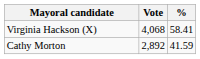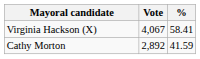Virginia Hackson (X) | Vote: 4,068 -> 4,067
